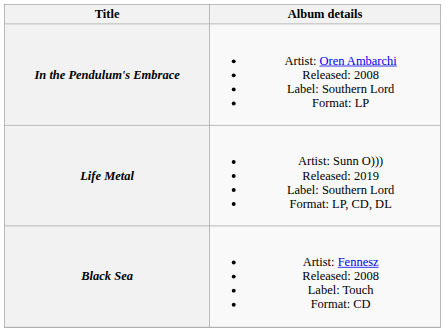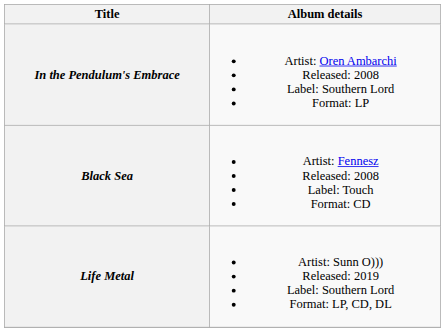rows swapped: Black Sea <-> Life Metal
